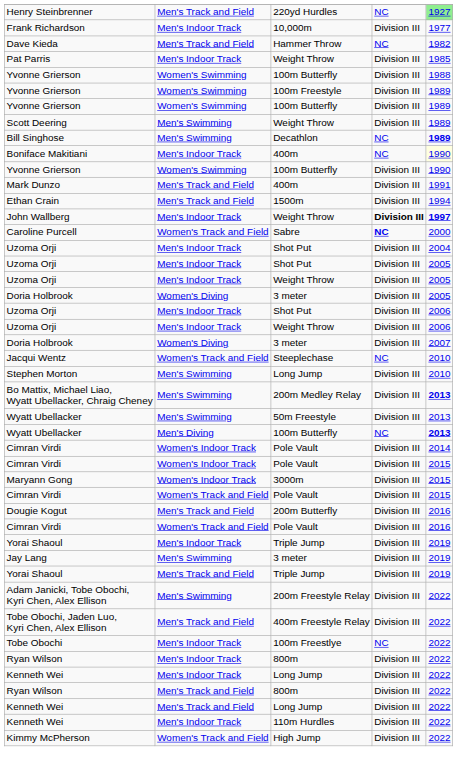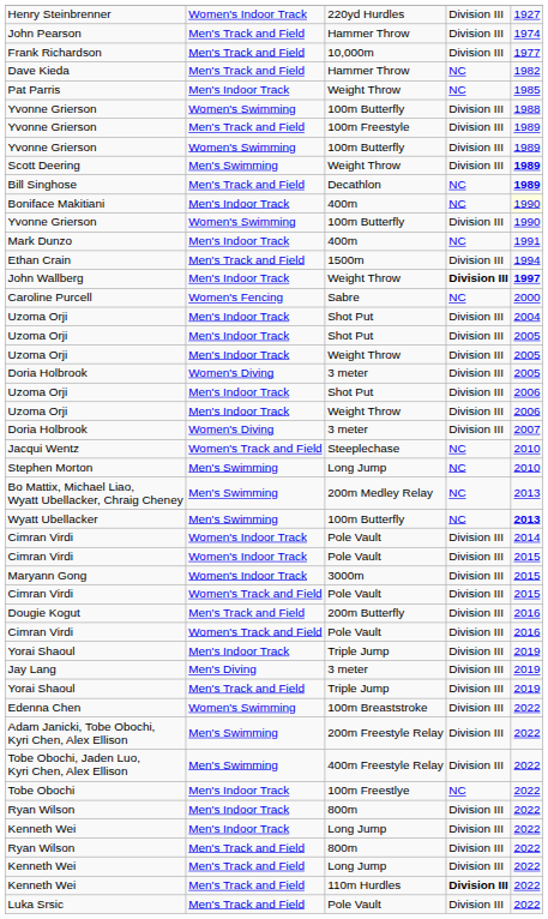Henry Steinbrenner | column 2: Men's Track and Field -> Women's Indoor Track
Henry Steinbrenner | column 4: NC -> Division III
Henry Steinbrenner | column 5: lightgreen background -> no background
+ row: John Pearson | Men's Track and Field | Hammer Throw | Division III | 1974
Frank Richardson | column 2: Men's Indoor Track -> Men's Track and Field
Pat Parris | column 4: Division III -> NC
Yvonne Grierson / 100m Freestyle | column 2: Women's Swimming -> Men's Track and Field
Scott Deering | column 5: normal -> bold
Bill Singhose | column 2: Men's Swimming -> Men's Track and Field
Mark Dunzo | column 2: Men's Track and Field -> Men's Indoor Track
Mark Dunzo | column 4: Division III -> NC
Caroline Purcell | column 2: Women's Track and Field -> Women's Fencing
Caroline Purcell | column 4: bold -> normal
Stephen Morton | column 4: Division III -> NC
Bo Mattix, Michael Liao, Wyatt Ubellacker, Chraig Cheney | column 4: Division III -> NC
Bo Mattix, Michael Liao, Wyatt Ubellacker, Chraig Cheney | column 5: bold -> normal
- row: Wyatt Ubellacker | Men's Swimming | 50m Freestyle | Division III | 2013
Wyatt Ubellacker / 100m Butterfly | column 2: Men's Diving -> Men's Swimming
Jay Lang | column 2: Men's Swimming -> Men's Diving
+ row: Edenna Chen | Women's Swimming | 100m Breaststroke | Division III | 2022
Tobe Obochi, Jaden Luo, Kyri Chen, Alex Ellison | column 2: Men's Track and Field -> Men's Swimming
Kenneth Wei / 110m Hurdles | column 2: Men's Indoor Track -> Men's Track and Field
Kenneth Wei / 110m Hurdles | column 4: normal -> bold
+ row: Luka Srsic | Men's Track and Field | Pole Vault | Division III | 2022
- row: Kimmy McPherson | Women's Track and Field | High Jump | Division III | 2022
